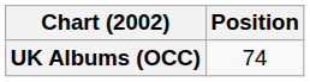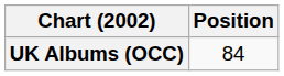UK Albums (OCC) | Position: 74 -> 84
